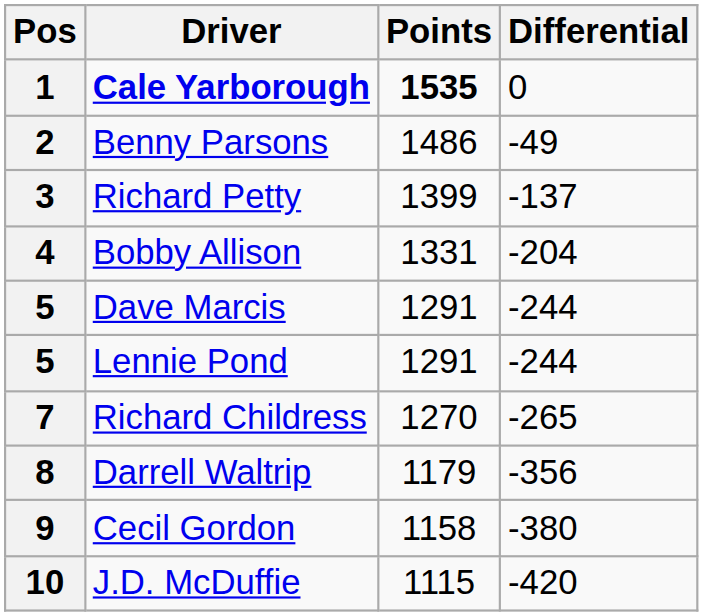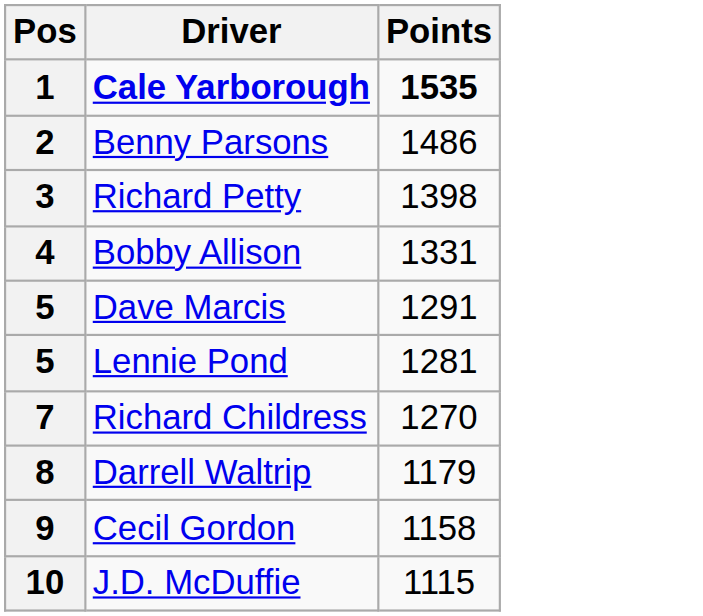- column: Differential | 0 | -49 | -137 | -204 | -244 | -244 | -265 | -356 | -380 | -420
3 | Points: 1399 -> 1398
5 / Lennie Pond | Points: 1291 -> 1281
